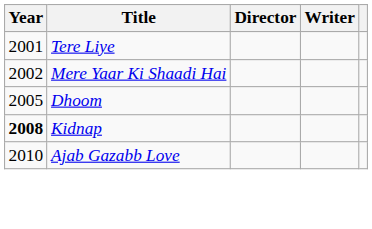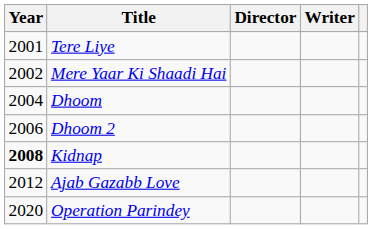Dhoom | Year: 2005 -> 2004
+ row: 2006 | Dhoom 2
Ajab Gazabb Love | Year: 2010 -> 2012
+ row: 2020 | Operation Parindey
